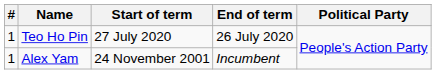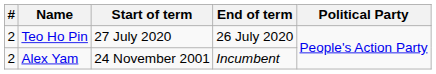Teo Ho Pin | #: 1 -> 2
Alex Yam | #: 1 -> 2
